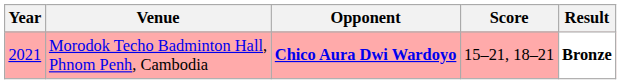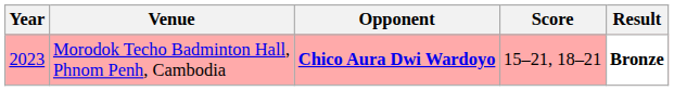Morodok Techo Badminton Hall, Phnom Penh, Cambodia | Year: 2021 -> 2023
